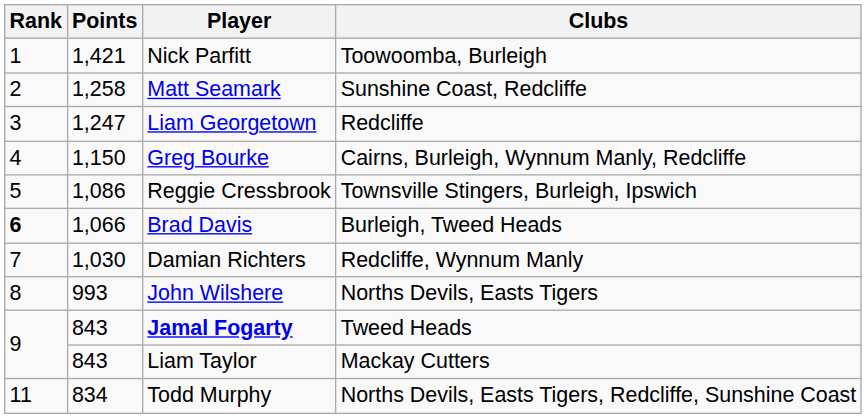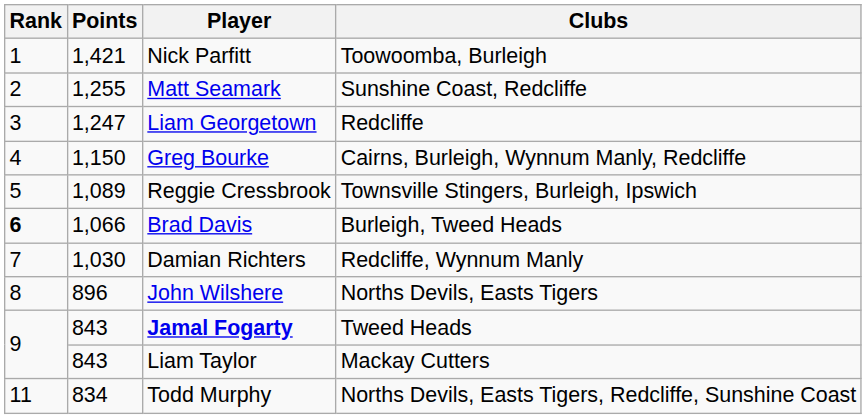Matt Seamark | Points: 1,258 -> 1,255
Reggie Cressbrook | Points: 1,086 -> 1,089
John Wilshere | Points: 993 -> 896
